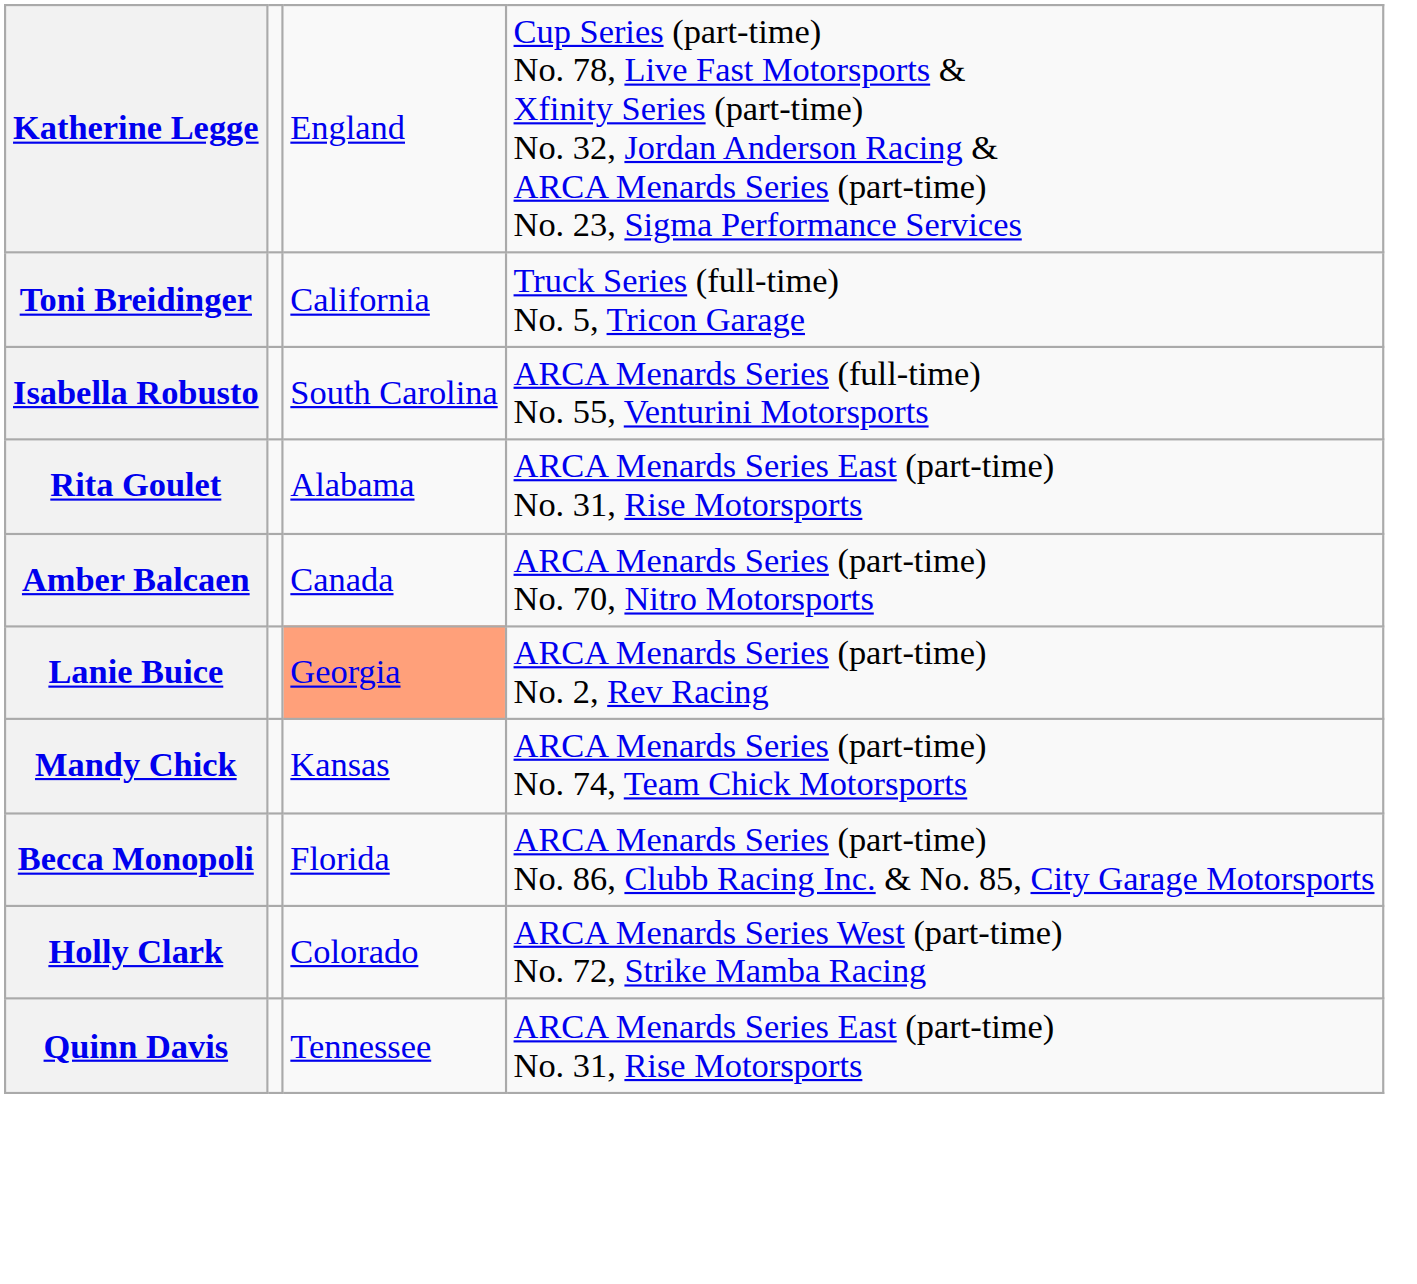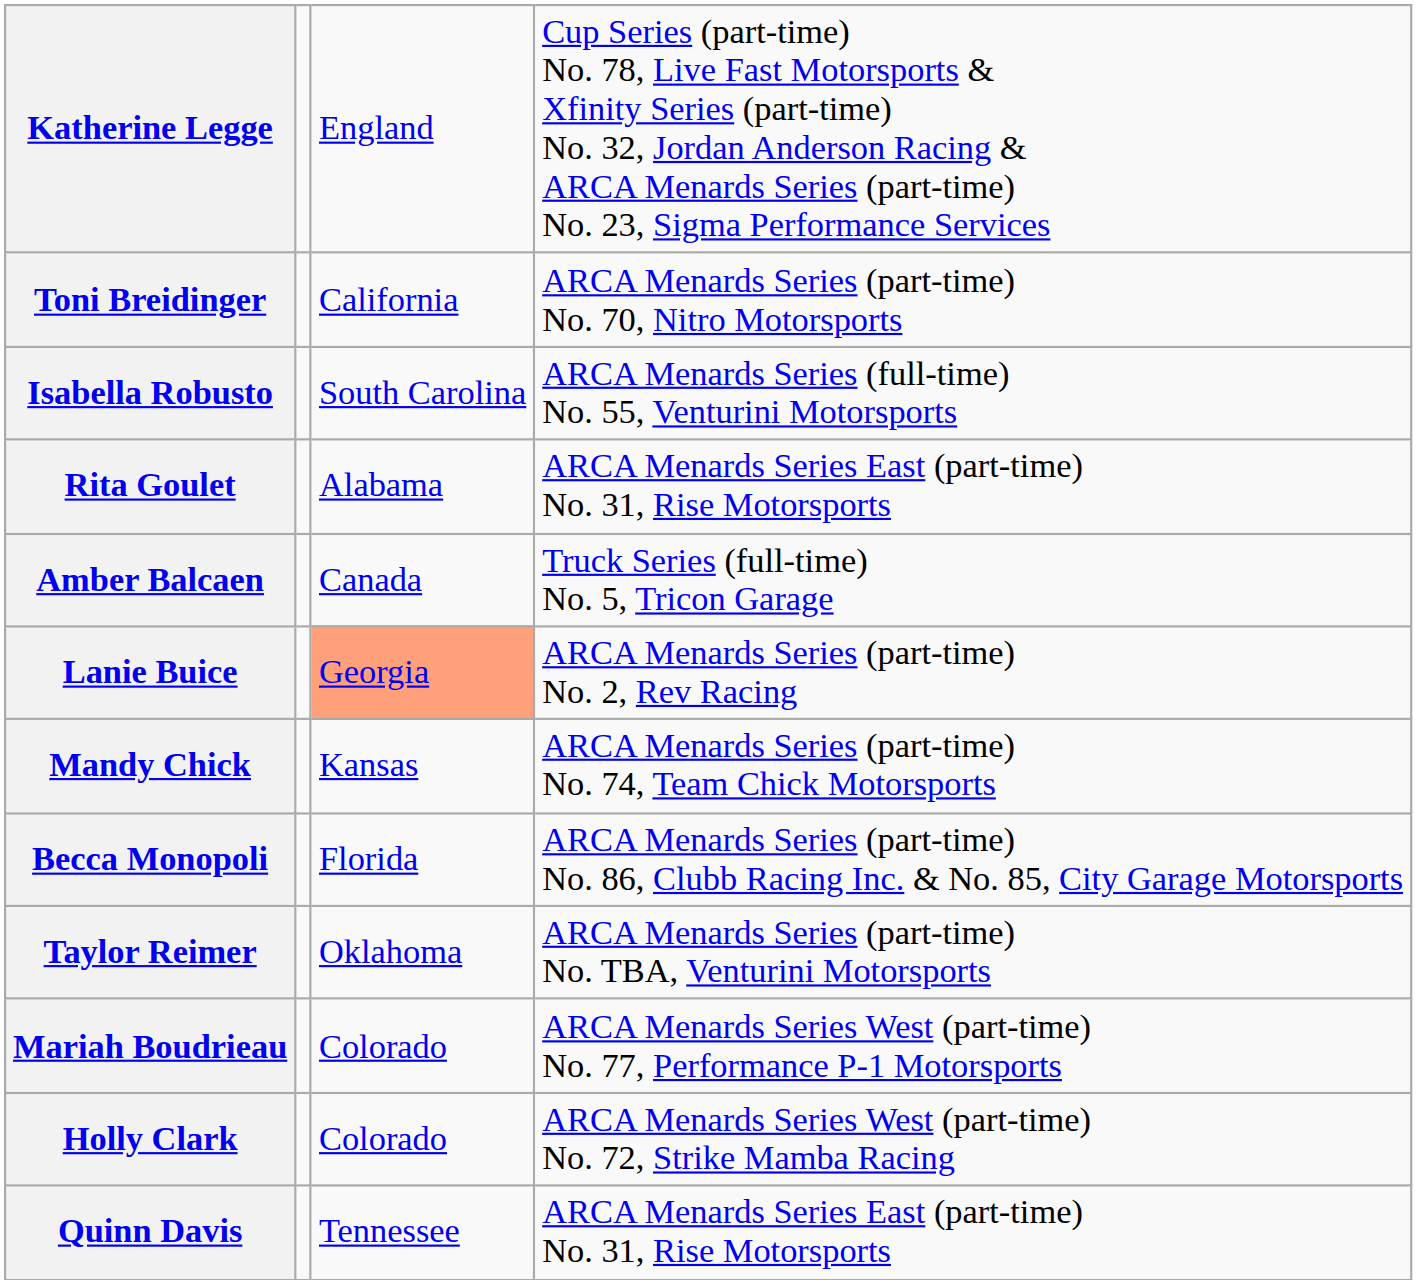Toni Breidinger | column 4: Truck Series (full-time) No. 5, Tricon Garage -> ARCA Menards Series (part-time) No. 70, Nitro Motorsports
Amber Balcaen | column 4: ARCA Menards Series (part-time) No. 70, Nitro Motorsports -> Truck Series (full-time) No. 5, Tricon Garage
+ row: Taylor Reimer | Oklahoma | ARCA Menards Series (part-time) No. TBA, Venturini Motorsports
+ row: Mariah Boudrieau | Colorado | ARCA Menards Series West (part-time) No. 77, Performance P-1 Motorsports
